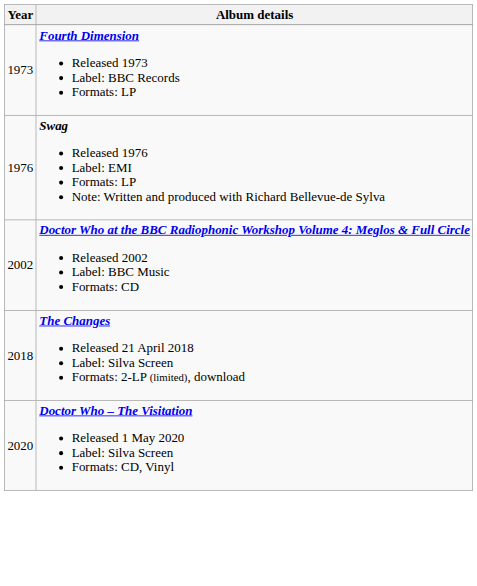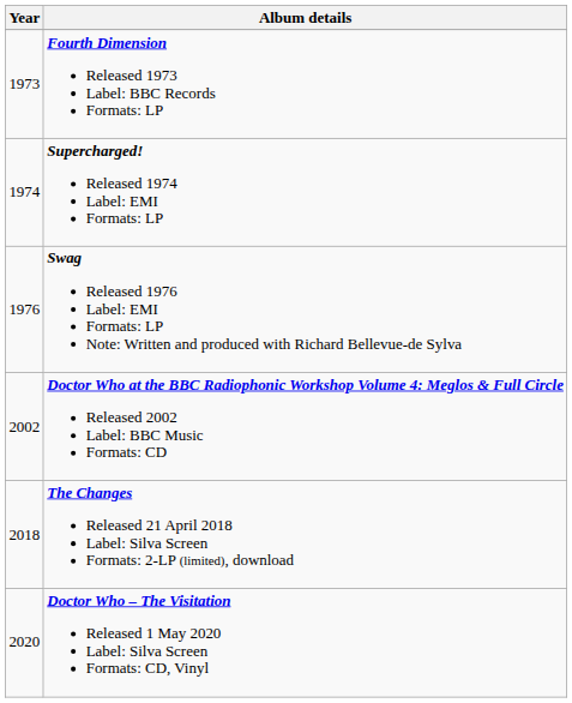+ row: 1974 | Supercharged! Released 1974 Label: EMI Formats: LP
